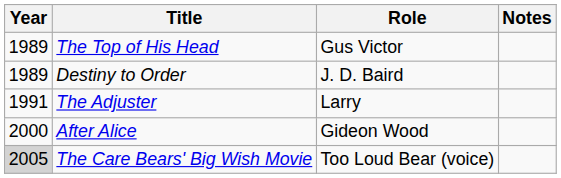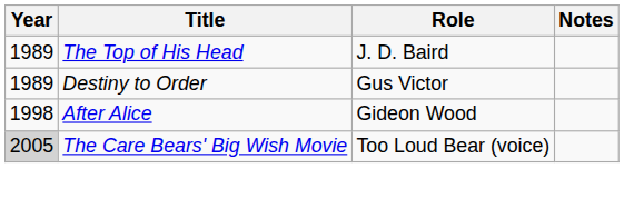The Top of His Head | Role: Gus Victor -> J. D. Baird
Destiny to Order | Role: J. D. Baird -> Gus Victor
- row: 1991 | The Adjuster | Larry
After Alice | Year: 2000 -> 1998
